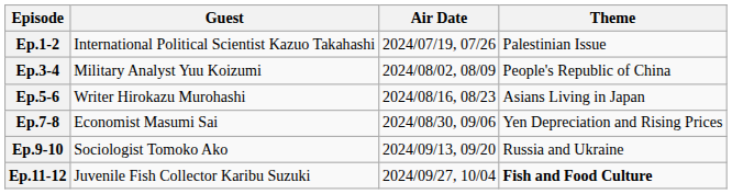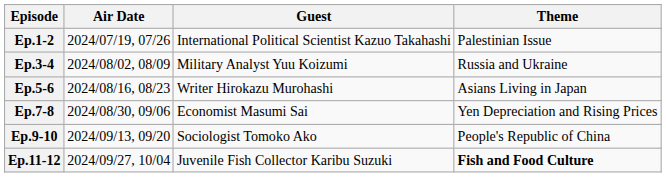columns swapped: Air Date <-> Guest
Ep.3-4 | Theme: People's Republic of China -> Russia and Ukraine
Ep.9-10 | Theme: Russia and Ukraine -> People's Republic of China
